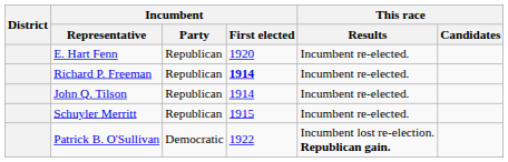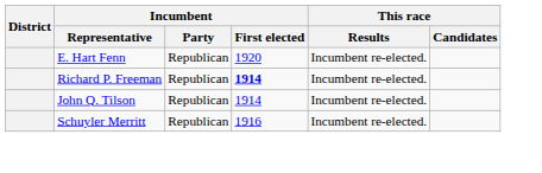Schuyler Merritt | Incumbent / First elected: 1915 -> 1916
- row: Patrick B. O'Sullivan | Democratic | 1922 | Incumbent lost re-election. Republican gain.
